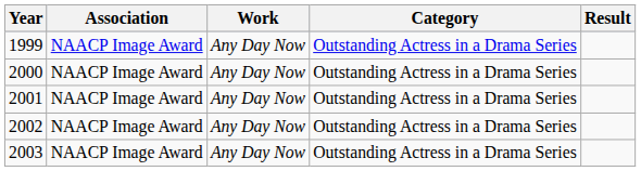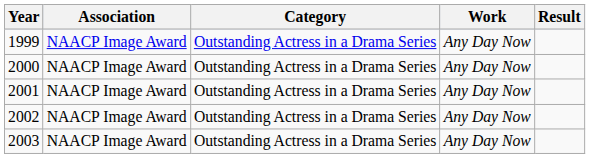columns swapped: Category <-> Work
